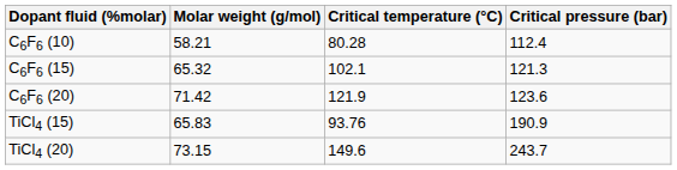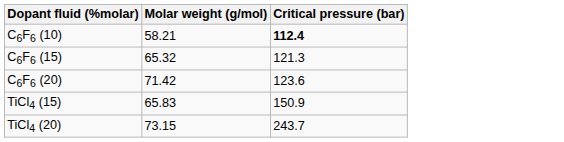- column: Critical temperature (°C) | 80.28 | 102.1 | 121.9 | 93.76 | 149.6
C6F6 (10) | Critical pressure (bar): normal -> bold
TiCl4 (15) | Critical pressure (bar): 190.9 -> 150.9
